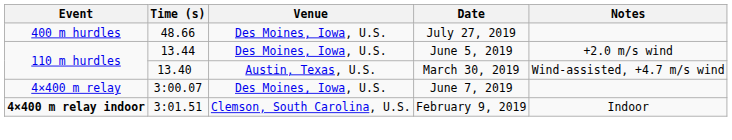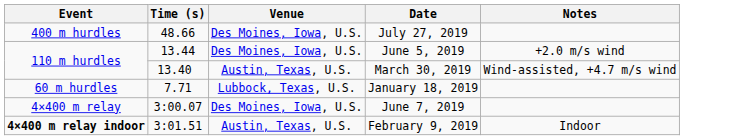+ row: 60 m hurdles | 7.71 | Lubbock, Texas, U.S. | January 18, 2019
February 9, 2019 | Venue: Clemson, South Carolina, U.S. -> Austin, Texas, U.S.
